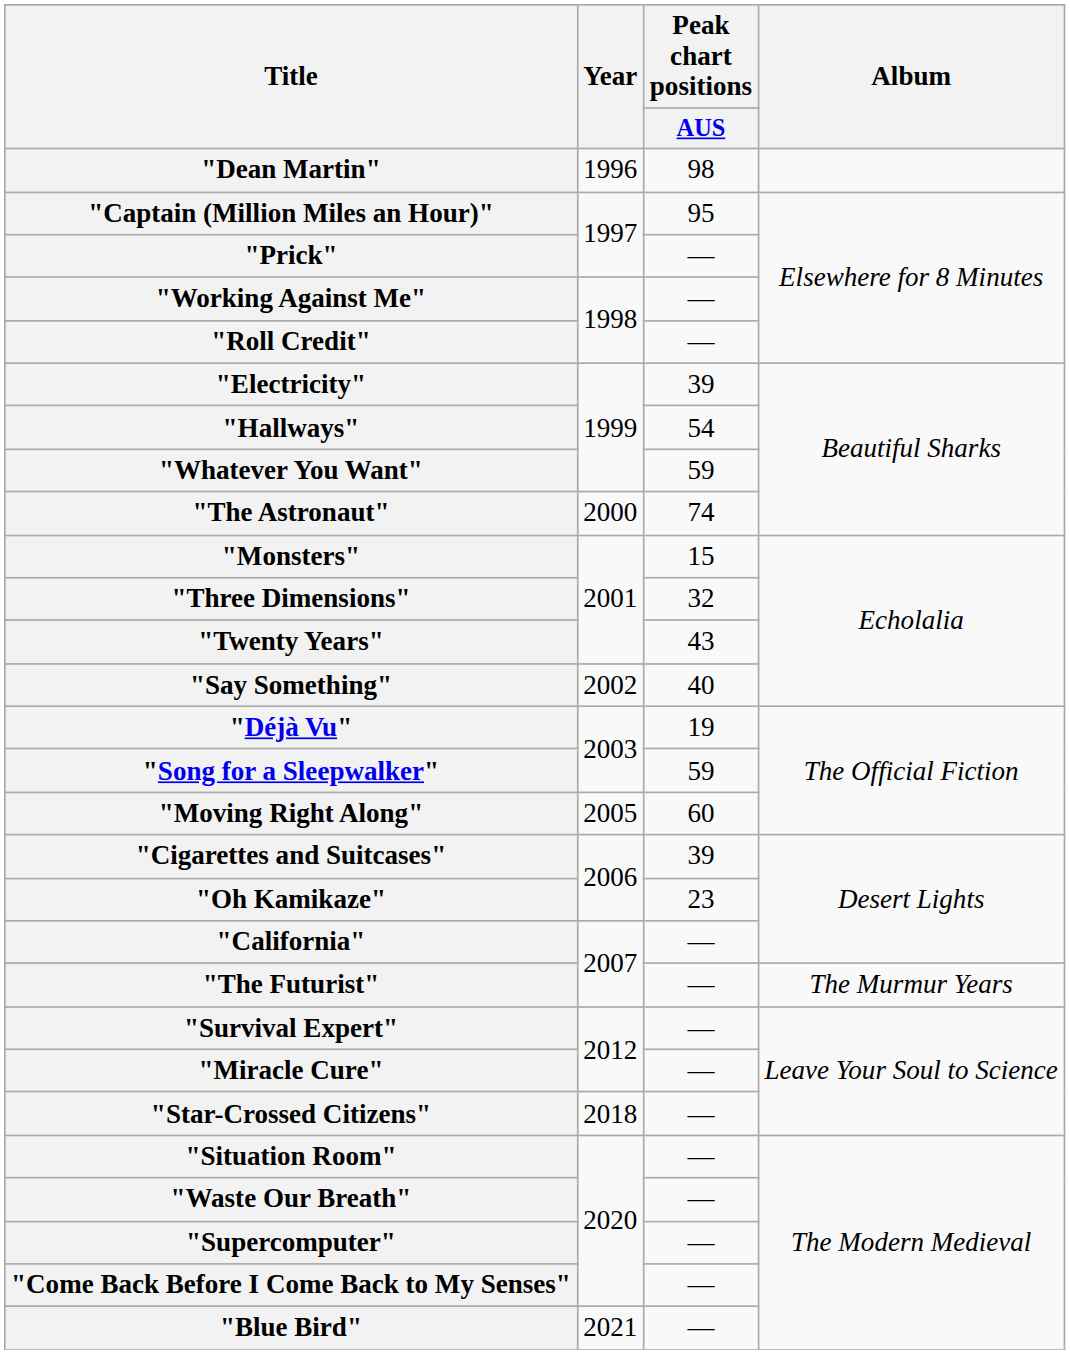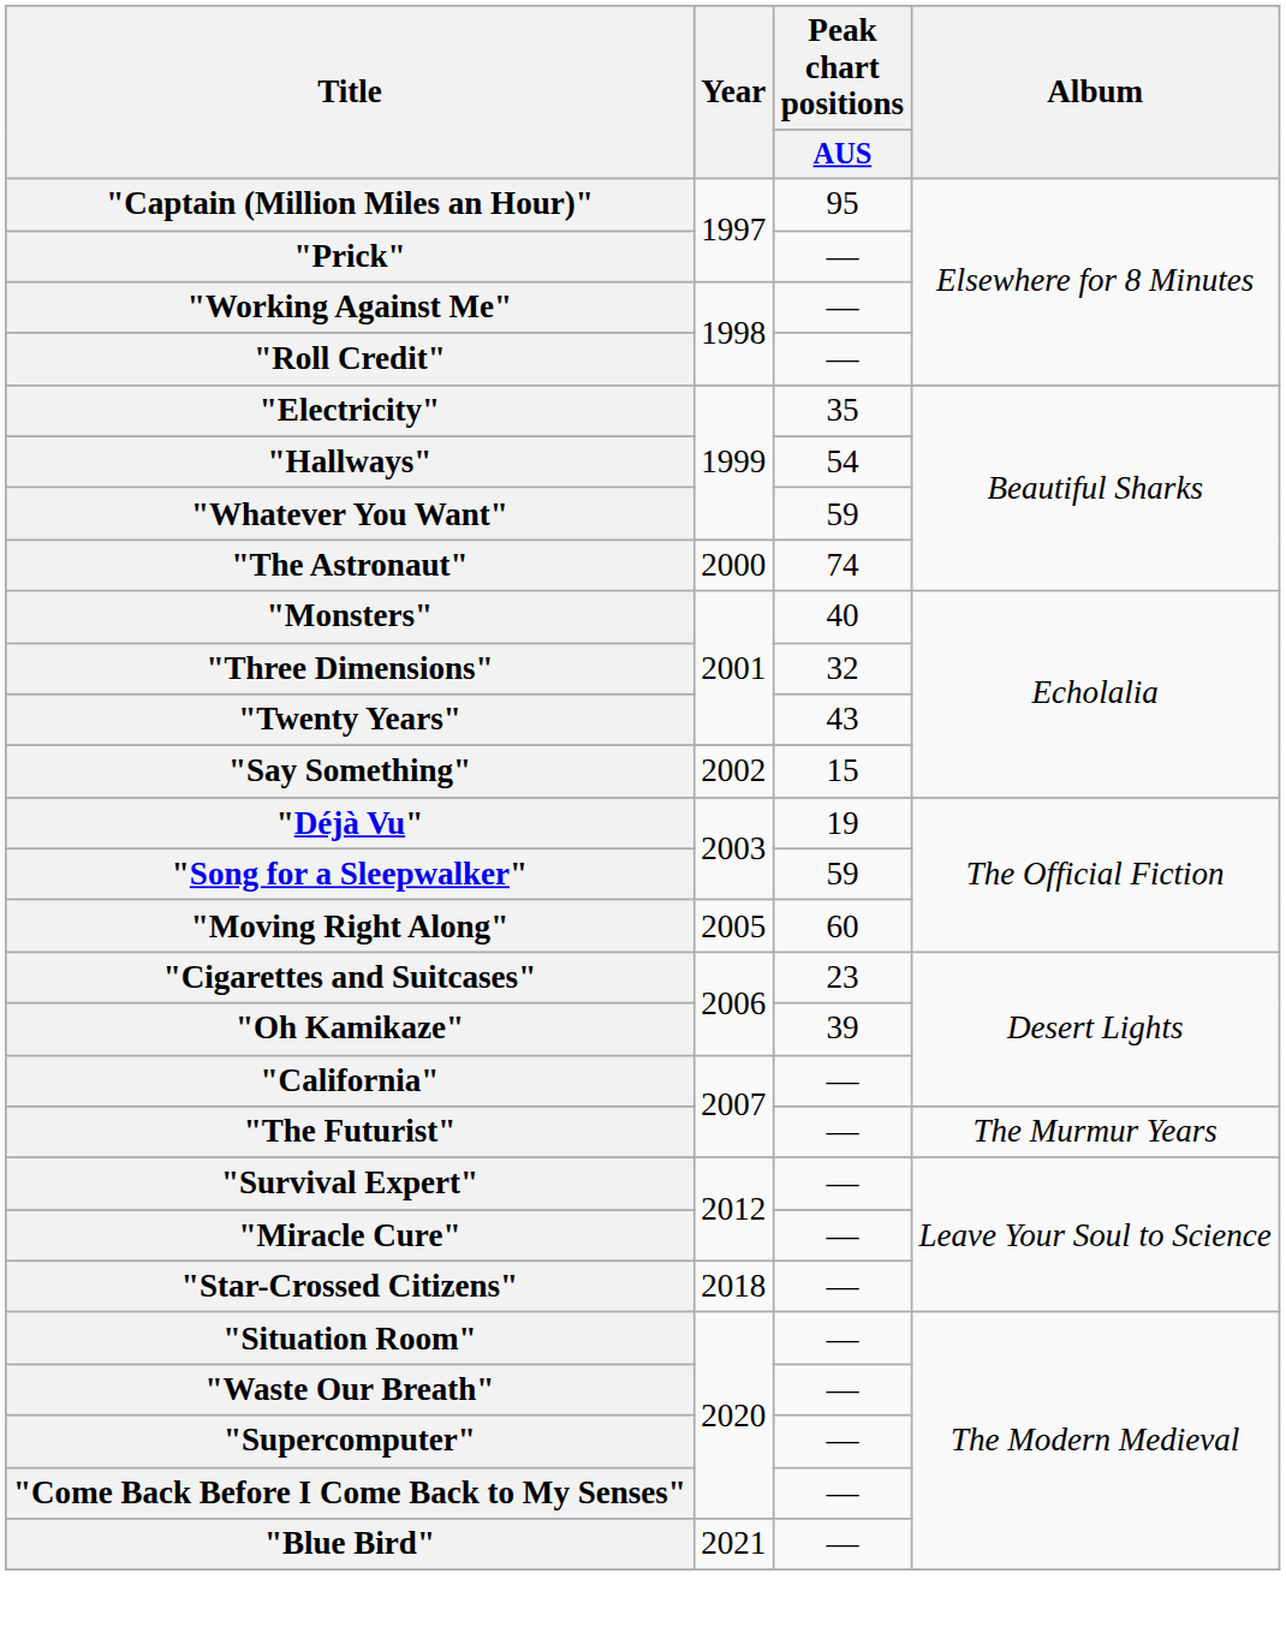- row: "Dean Martin" | 1996 | 98
"Electricity" | Peak chart positions / AUS: 39 -> 35
"Monsters" | Peak chart positions / AUS: 15 -> 40
"Say Something" | Peak chart positions / AUS: 40 -> 15
"Cigarettes and Suitcases" | Peak chart positions / AUS: 39 -> 23
"Oh Kamikaze" | Peak chart positions / AUS: 23 -> 39
